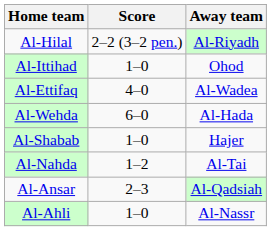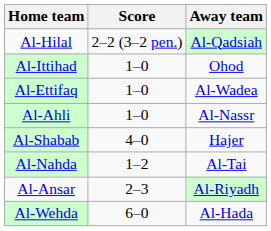Al-Hilal | Away team: Al-Riyadh -> Al-Qadsiah
Al-Ettifaq | Score: 4–0 -> 1–0
rows swapped: Al-Wehda <-> Al-Ahli
Al-Shabab | Score: 1–0 -> 4–0
Al-Ansar | Away team: Al-Qadsiah -> Al-Riyadh
